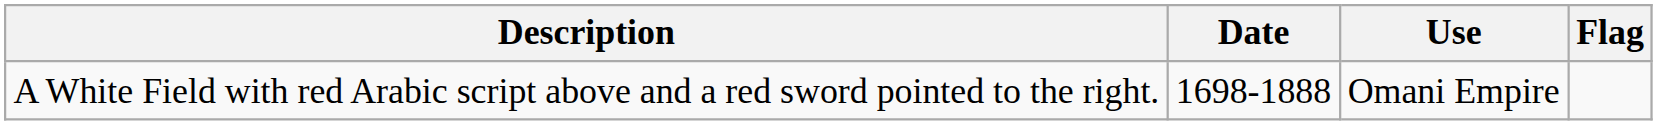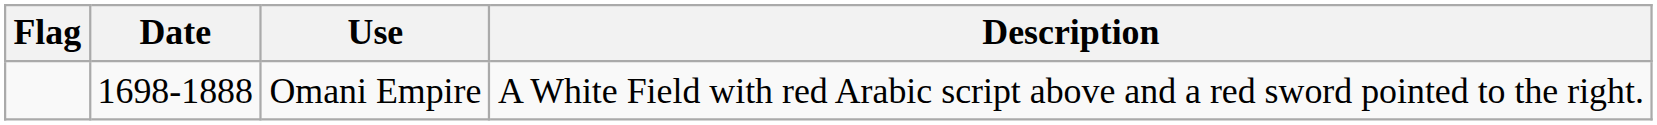columns swapped: Flag <-> Description
